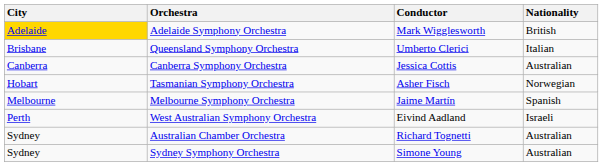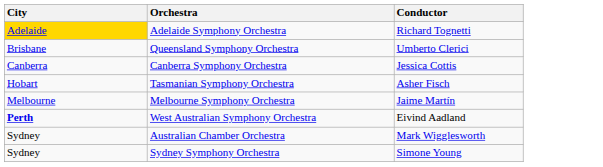- column: Nationality | British | Italian | Australian | Norwegian | Spanish | Israeli | Australian | Australian
Adelaide Symphony Orchestra | Conductor: Mark Wigglesworth -> Richard Tognetti
West Australian Symphony Orchestra | City: normal -> bold
Australian Chamber Orchestra | Conductor: Richard Tognetti -> Mark Wigglesworth
